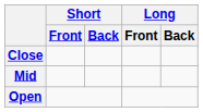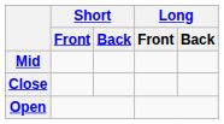rows swapped: Close <-> Mid
